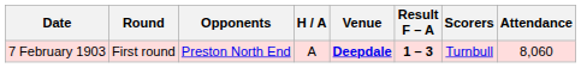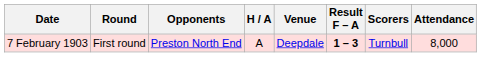7 February 1903 | Venue: bold -> normal
7 February 1903 | Attendance: 8,060 -> 8,000
